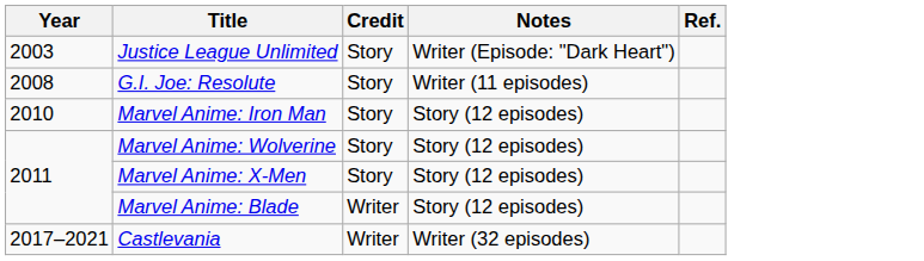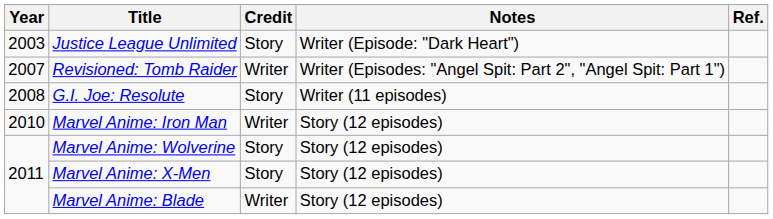+ row: 2007 | Revisioned: Tomb Raider | Writer | Writer (Episodes: "Angel Spit: Part 2", "Angel Spit: Part 1")
Marvel Anime: Iron Man | Credit: Story -> Writer
- row: 2017–2021 | Castlevania | Writer | Writer (32 episodes)
